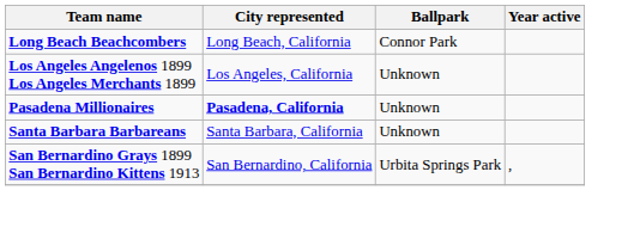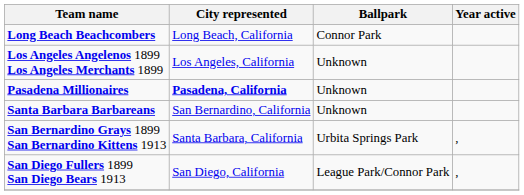Santa Barbara Barbareans | City represented: Santa Barbara, California -> San Bernardino, California
San Bernardino Grays 1899 San Bernardino Kittens 1913 | City represented: San Bernardino, California -> Santa Barbara, California
+ row: San Diego Fullers 1899 San Diego Bears 1913 | San Diego, California | League Park/Connor Park | ,
